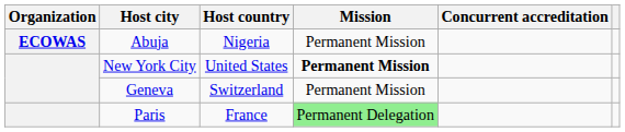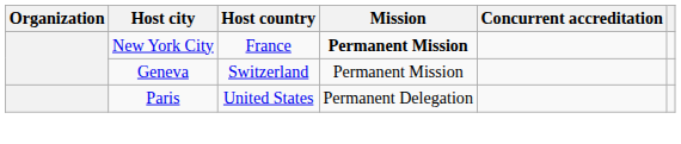- row: ECOWAS | Abuja | Nigeria | Permanent Mission
New York City | Host country: United States -> France
Paris | Host country: France -> United States
Paris | Mission: lightgreen background -> no background
